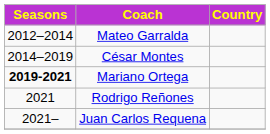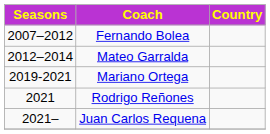+ row: 2007–2012 | Fernando Bolea
- row: 2014–2019 | César Montes
Mariano Ortega | Seasons: bold -> normal
